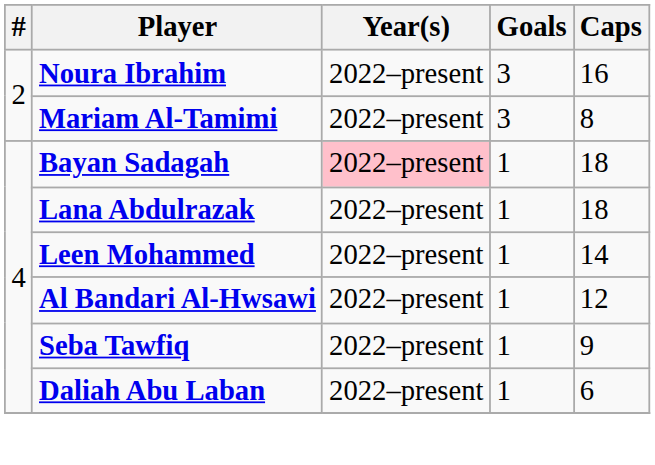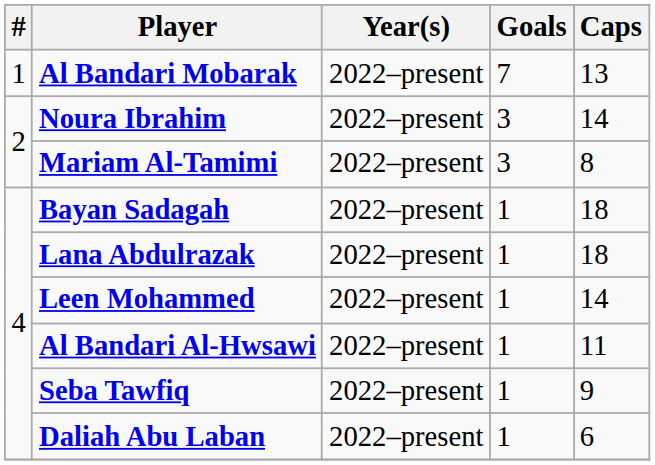+ row: 1 | Al Bandari Mobarak | 2022–present | 7 | 13
Noura Ibrahim | Caps: 16 -> 14
Bayan Sadagah | Year(s): pink background -> no background
Al Bandari Al-Hwsawi | Caps: 12 -> 11
